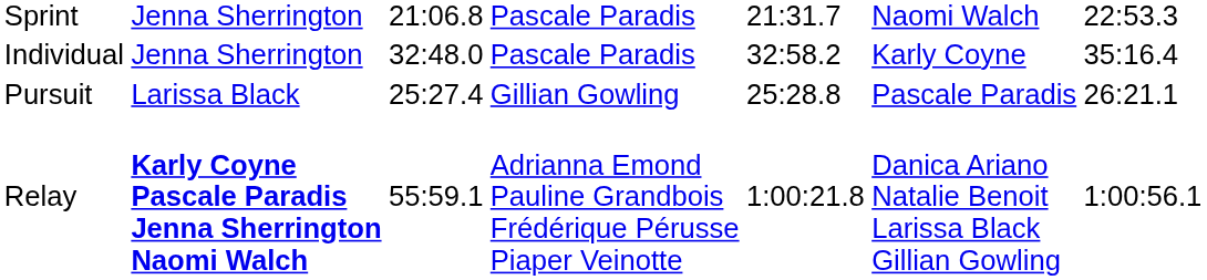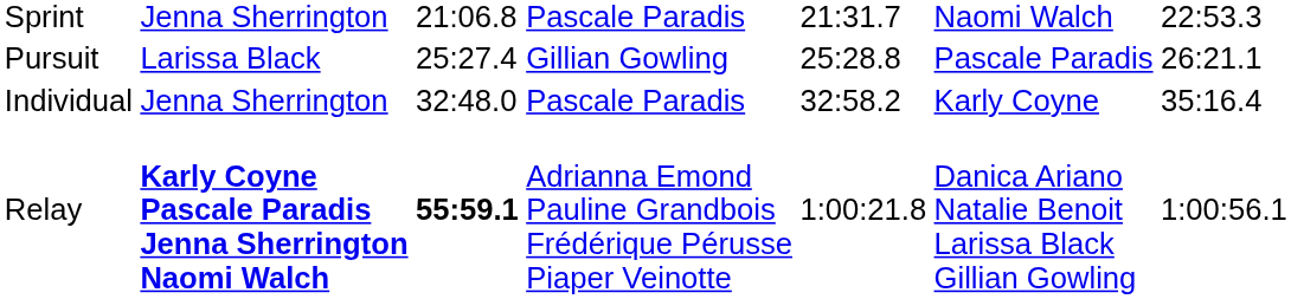rows swapped: Individual <-> Pursuit
Relay | column 3: normal -> bold
